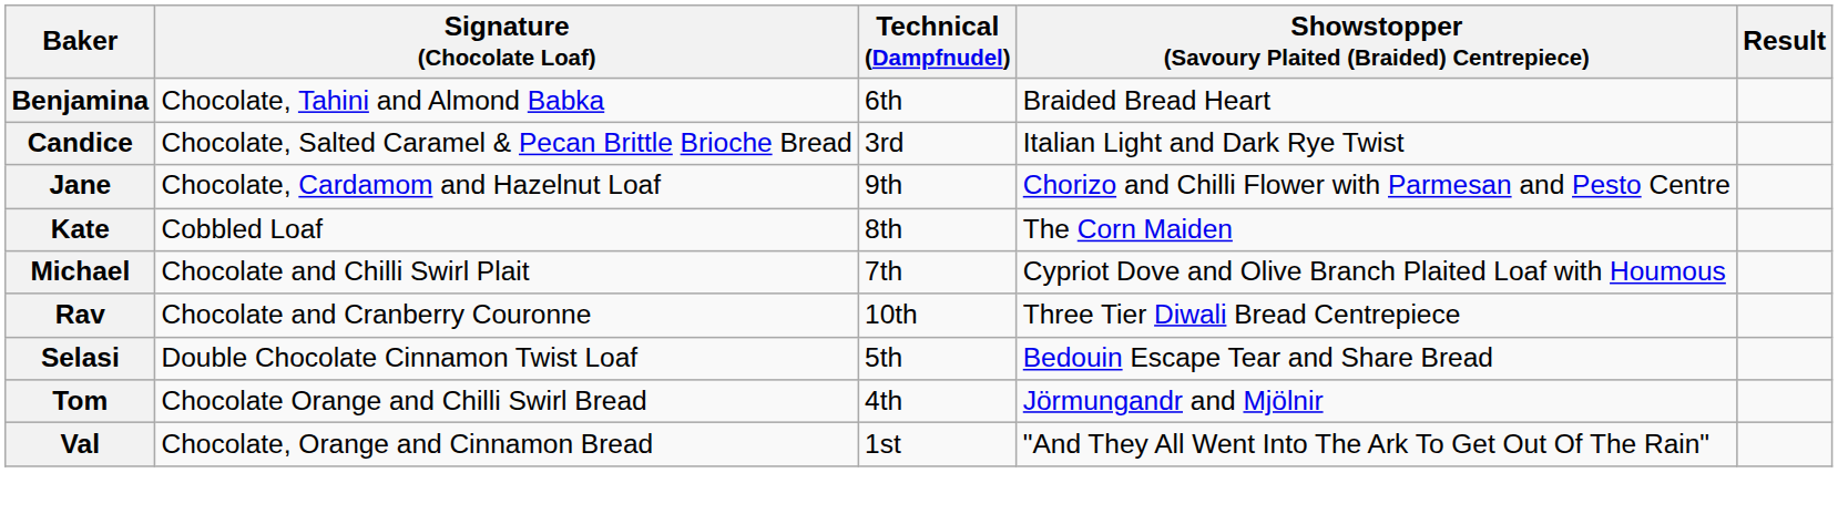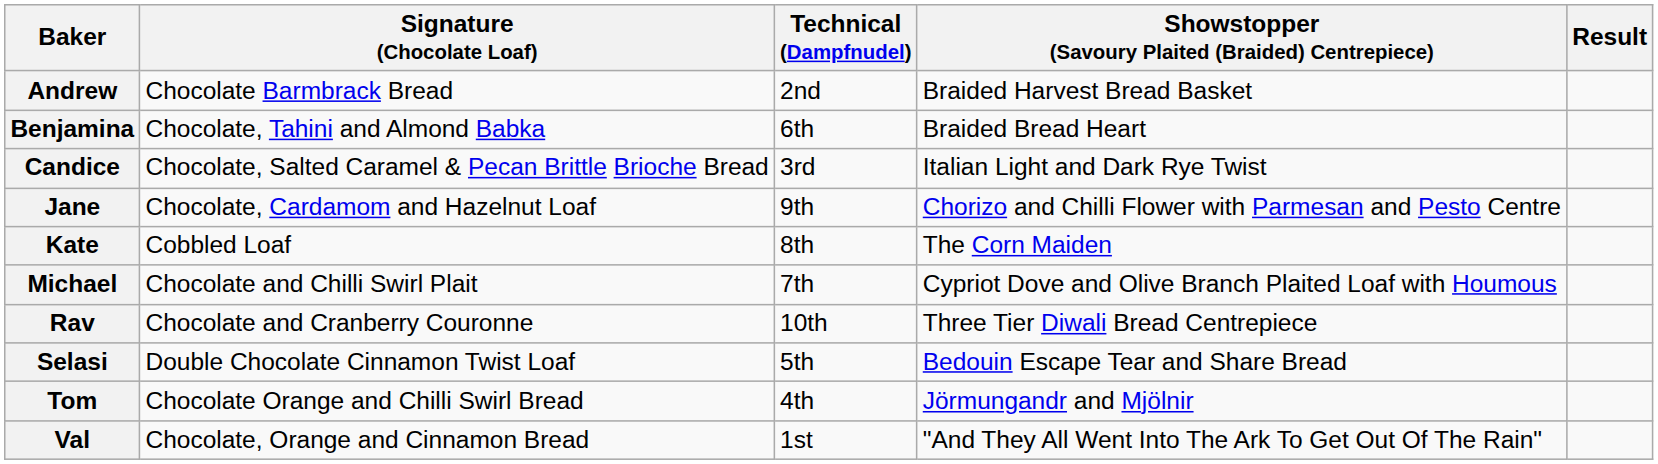+ row: Andrew | Chocolate Barmbrack Bread | 2nd | Braided Harvest Bread Basket
